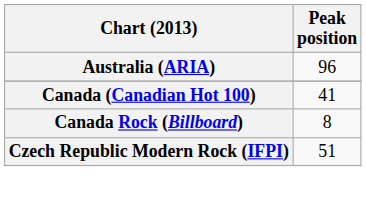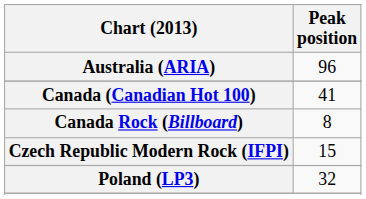Czech Republic Modern Rock (IFPI) | Peak position: 51 -> 15
+ row: Poland (LP3) | 32
